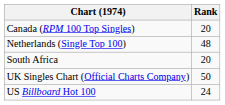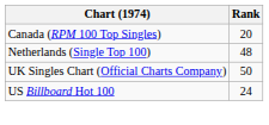- row: South Africa | 20
